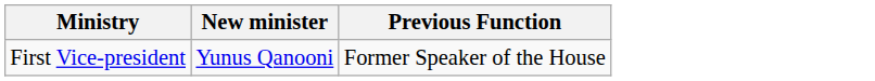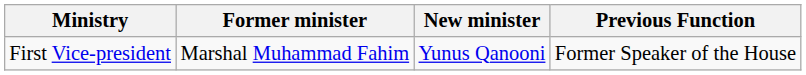+ column: Former minister | Marshal Muhammad Fahim
